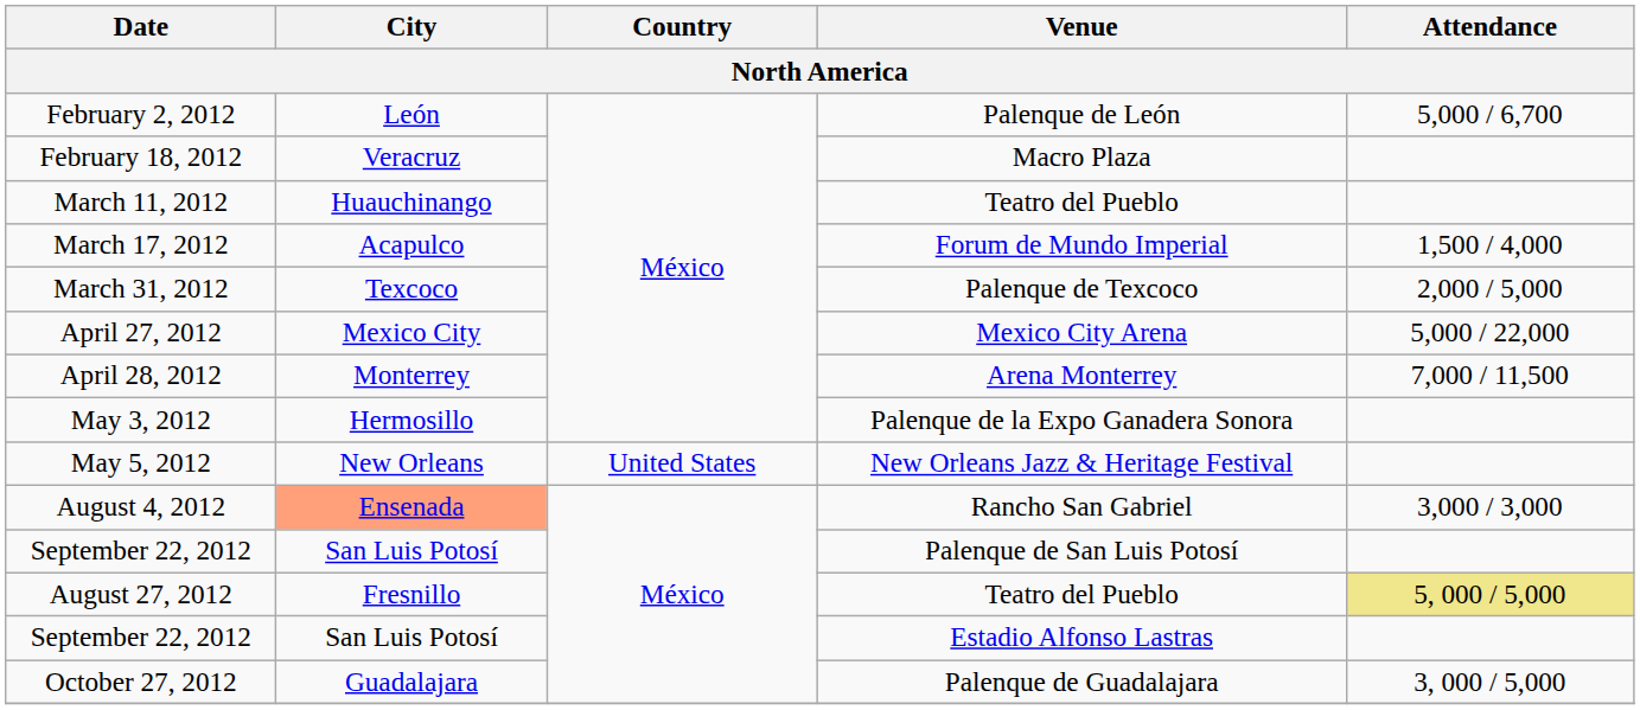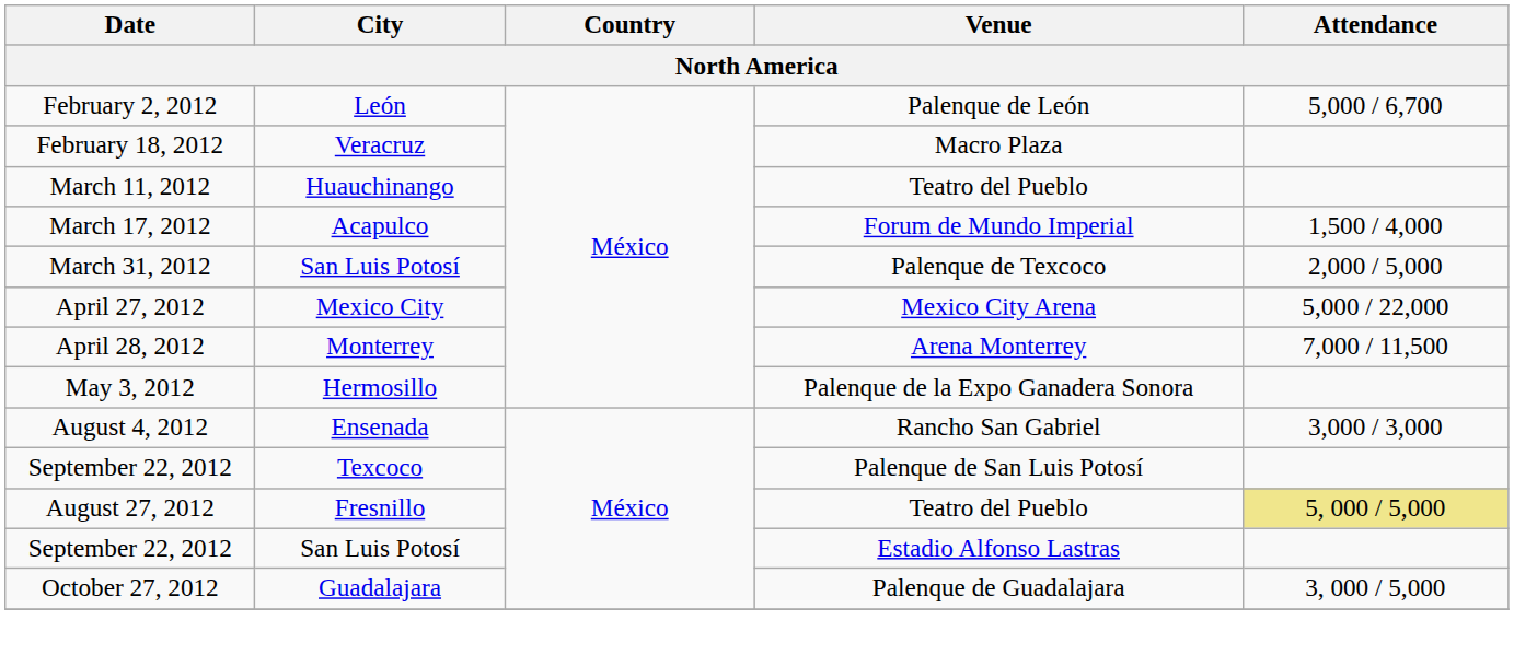March 31, 2012 | City: Texcoco -> San Luis Potosí
- row: May 5, 2012 | New Orleans | United States | New Orleans Jazz & Heritage Festival
August 4, 2012 | City: lightsalmon background -> no background
September 22, 2012 / Palenque de San Luis Potosí | City: San Luis Potosí -> Texcoco
